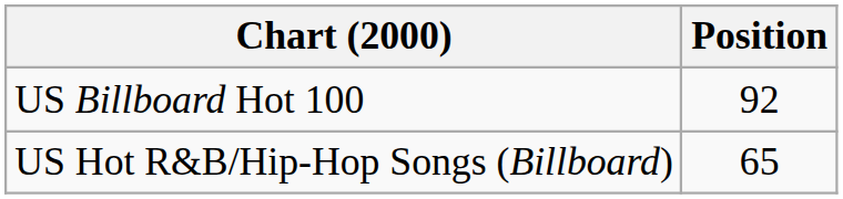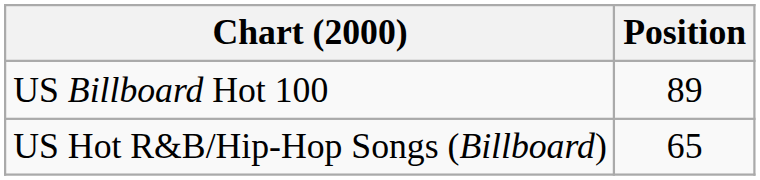US Billboard Hot 100 | Position: 92 -> 89
